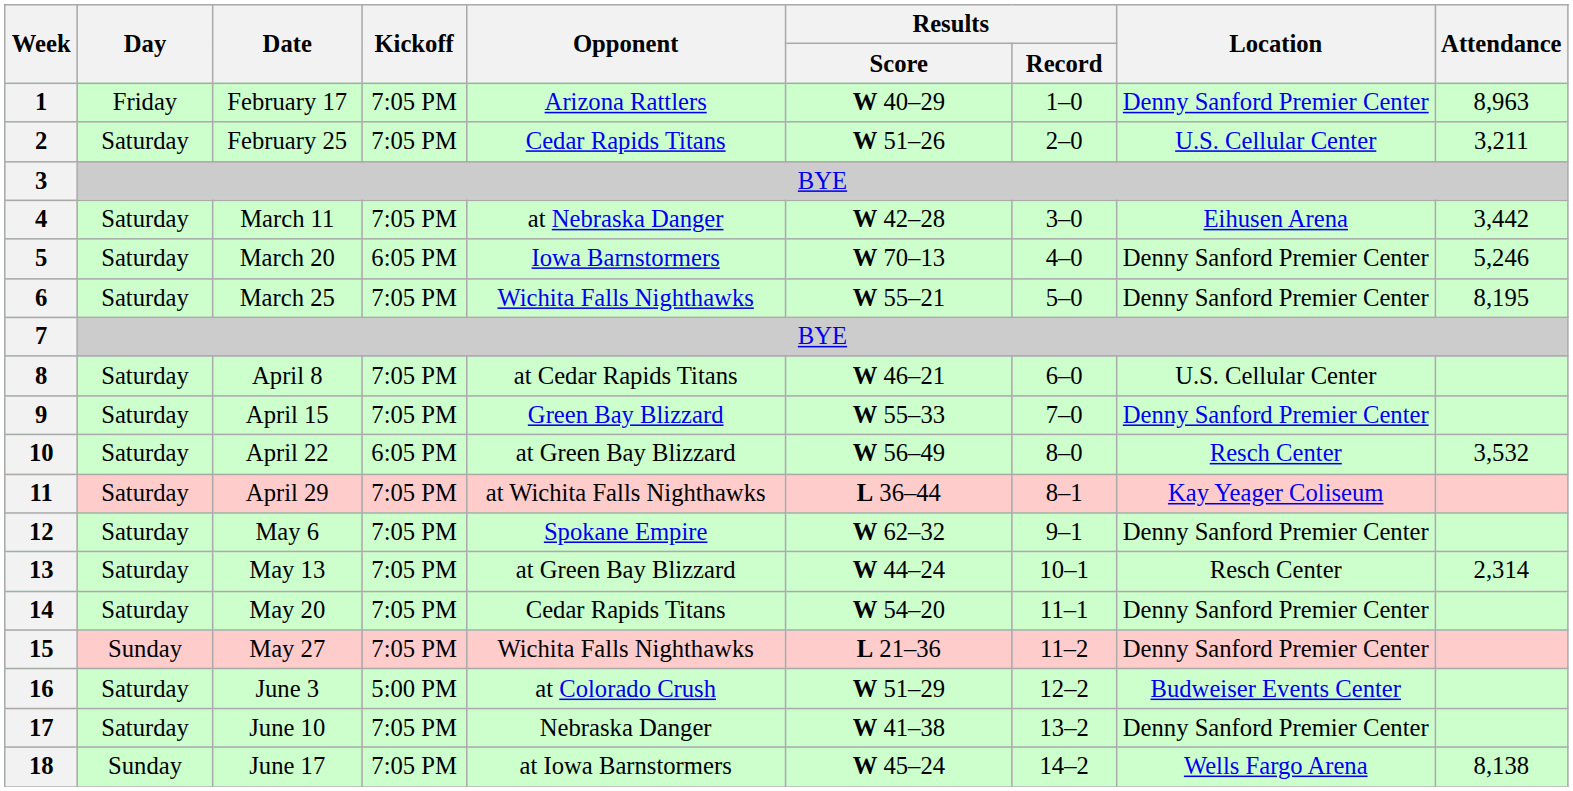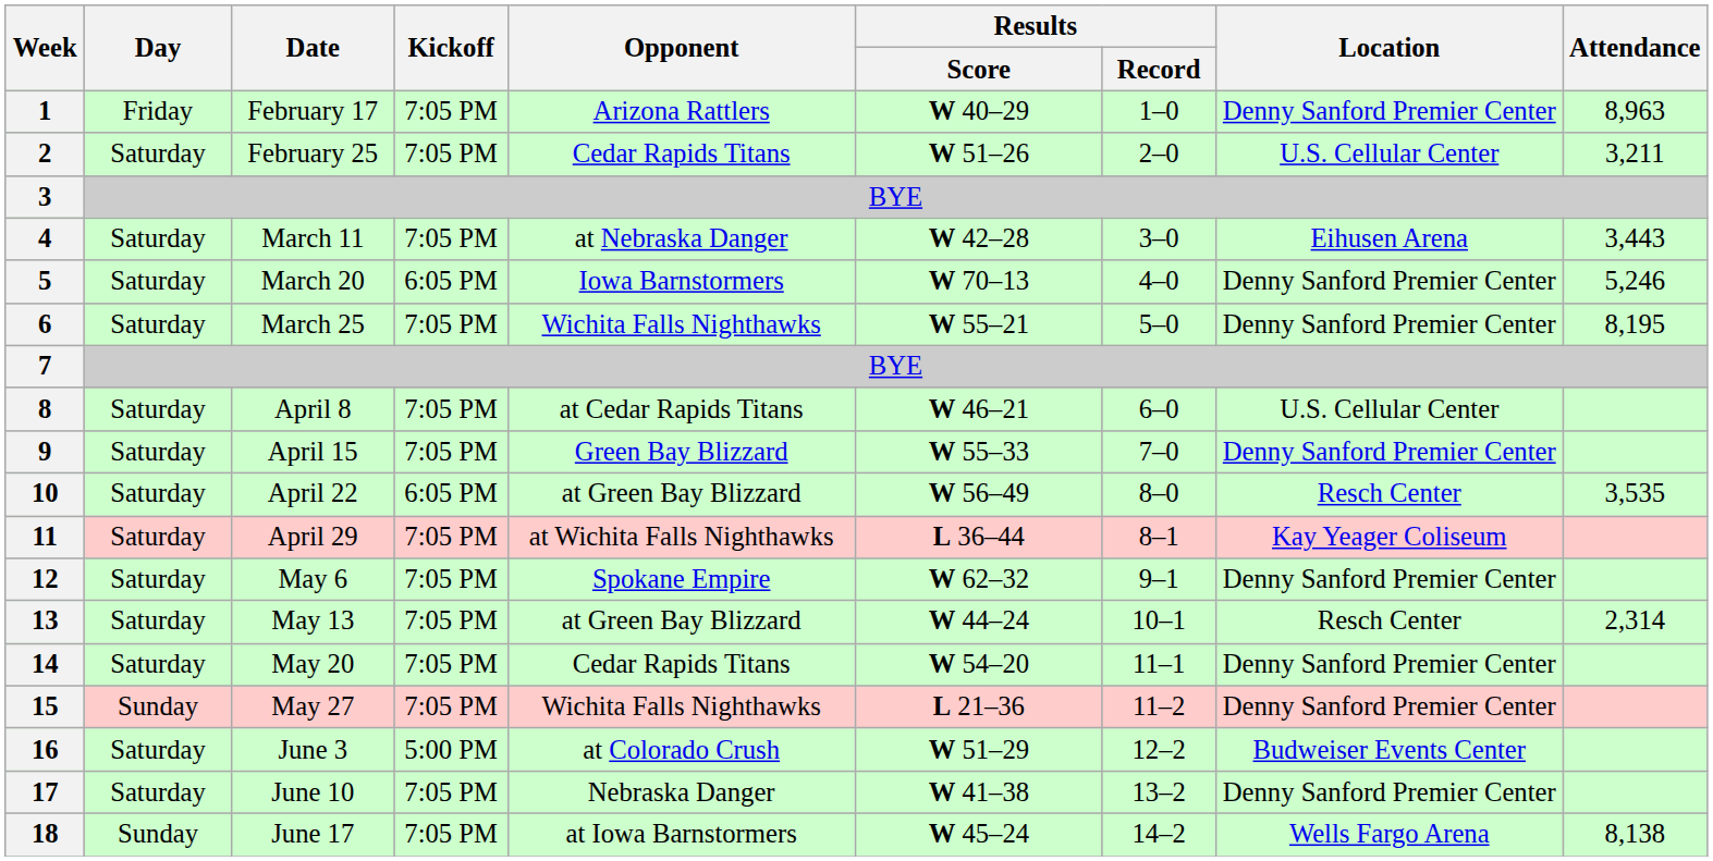4 | Attendance: 3,442 -> 3,443
10 | Attendance: 3,532 -> 3,535
